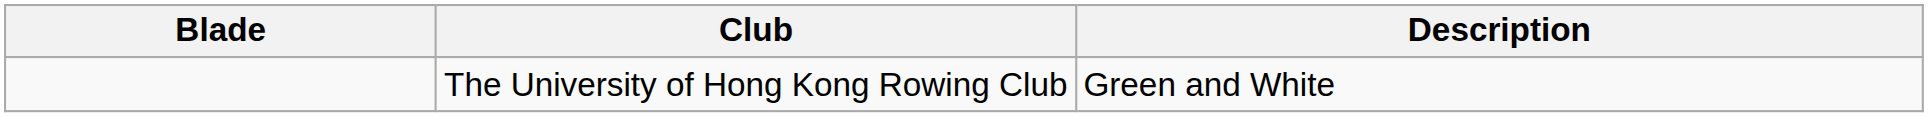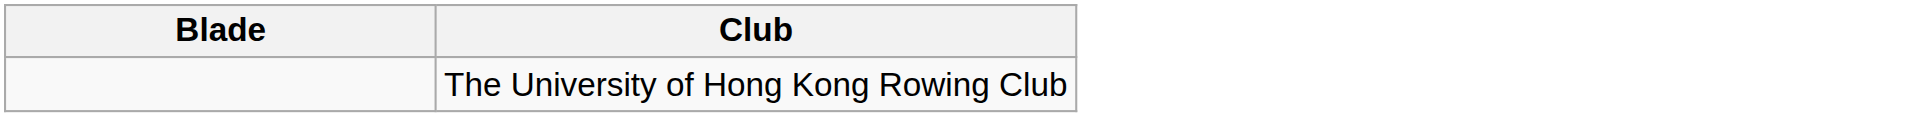- column: Description | Green and White
